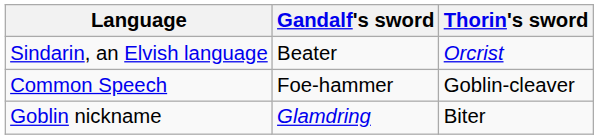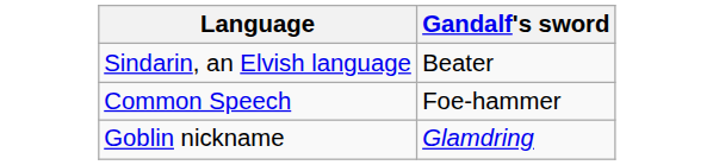- column: Thorin's sword | Orcrist | Goblin-cleaver | Biter
